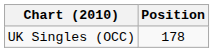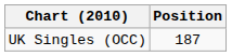UK Singles (OCC) | Position: 178 -> 187
